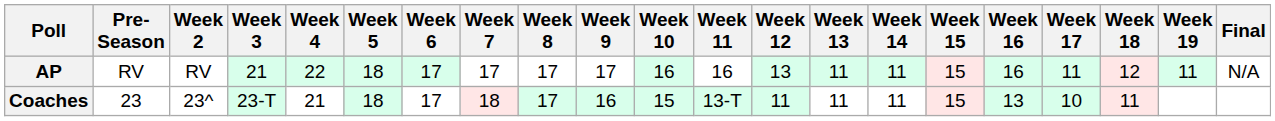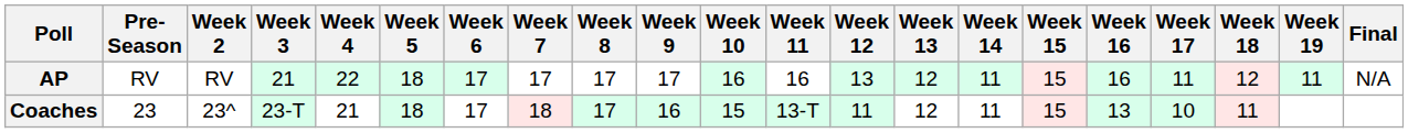AP | Week 13: 11 -> 12
Coaches | Week 13: 11 -> 12
